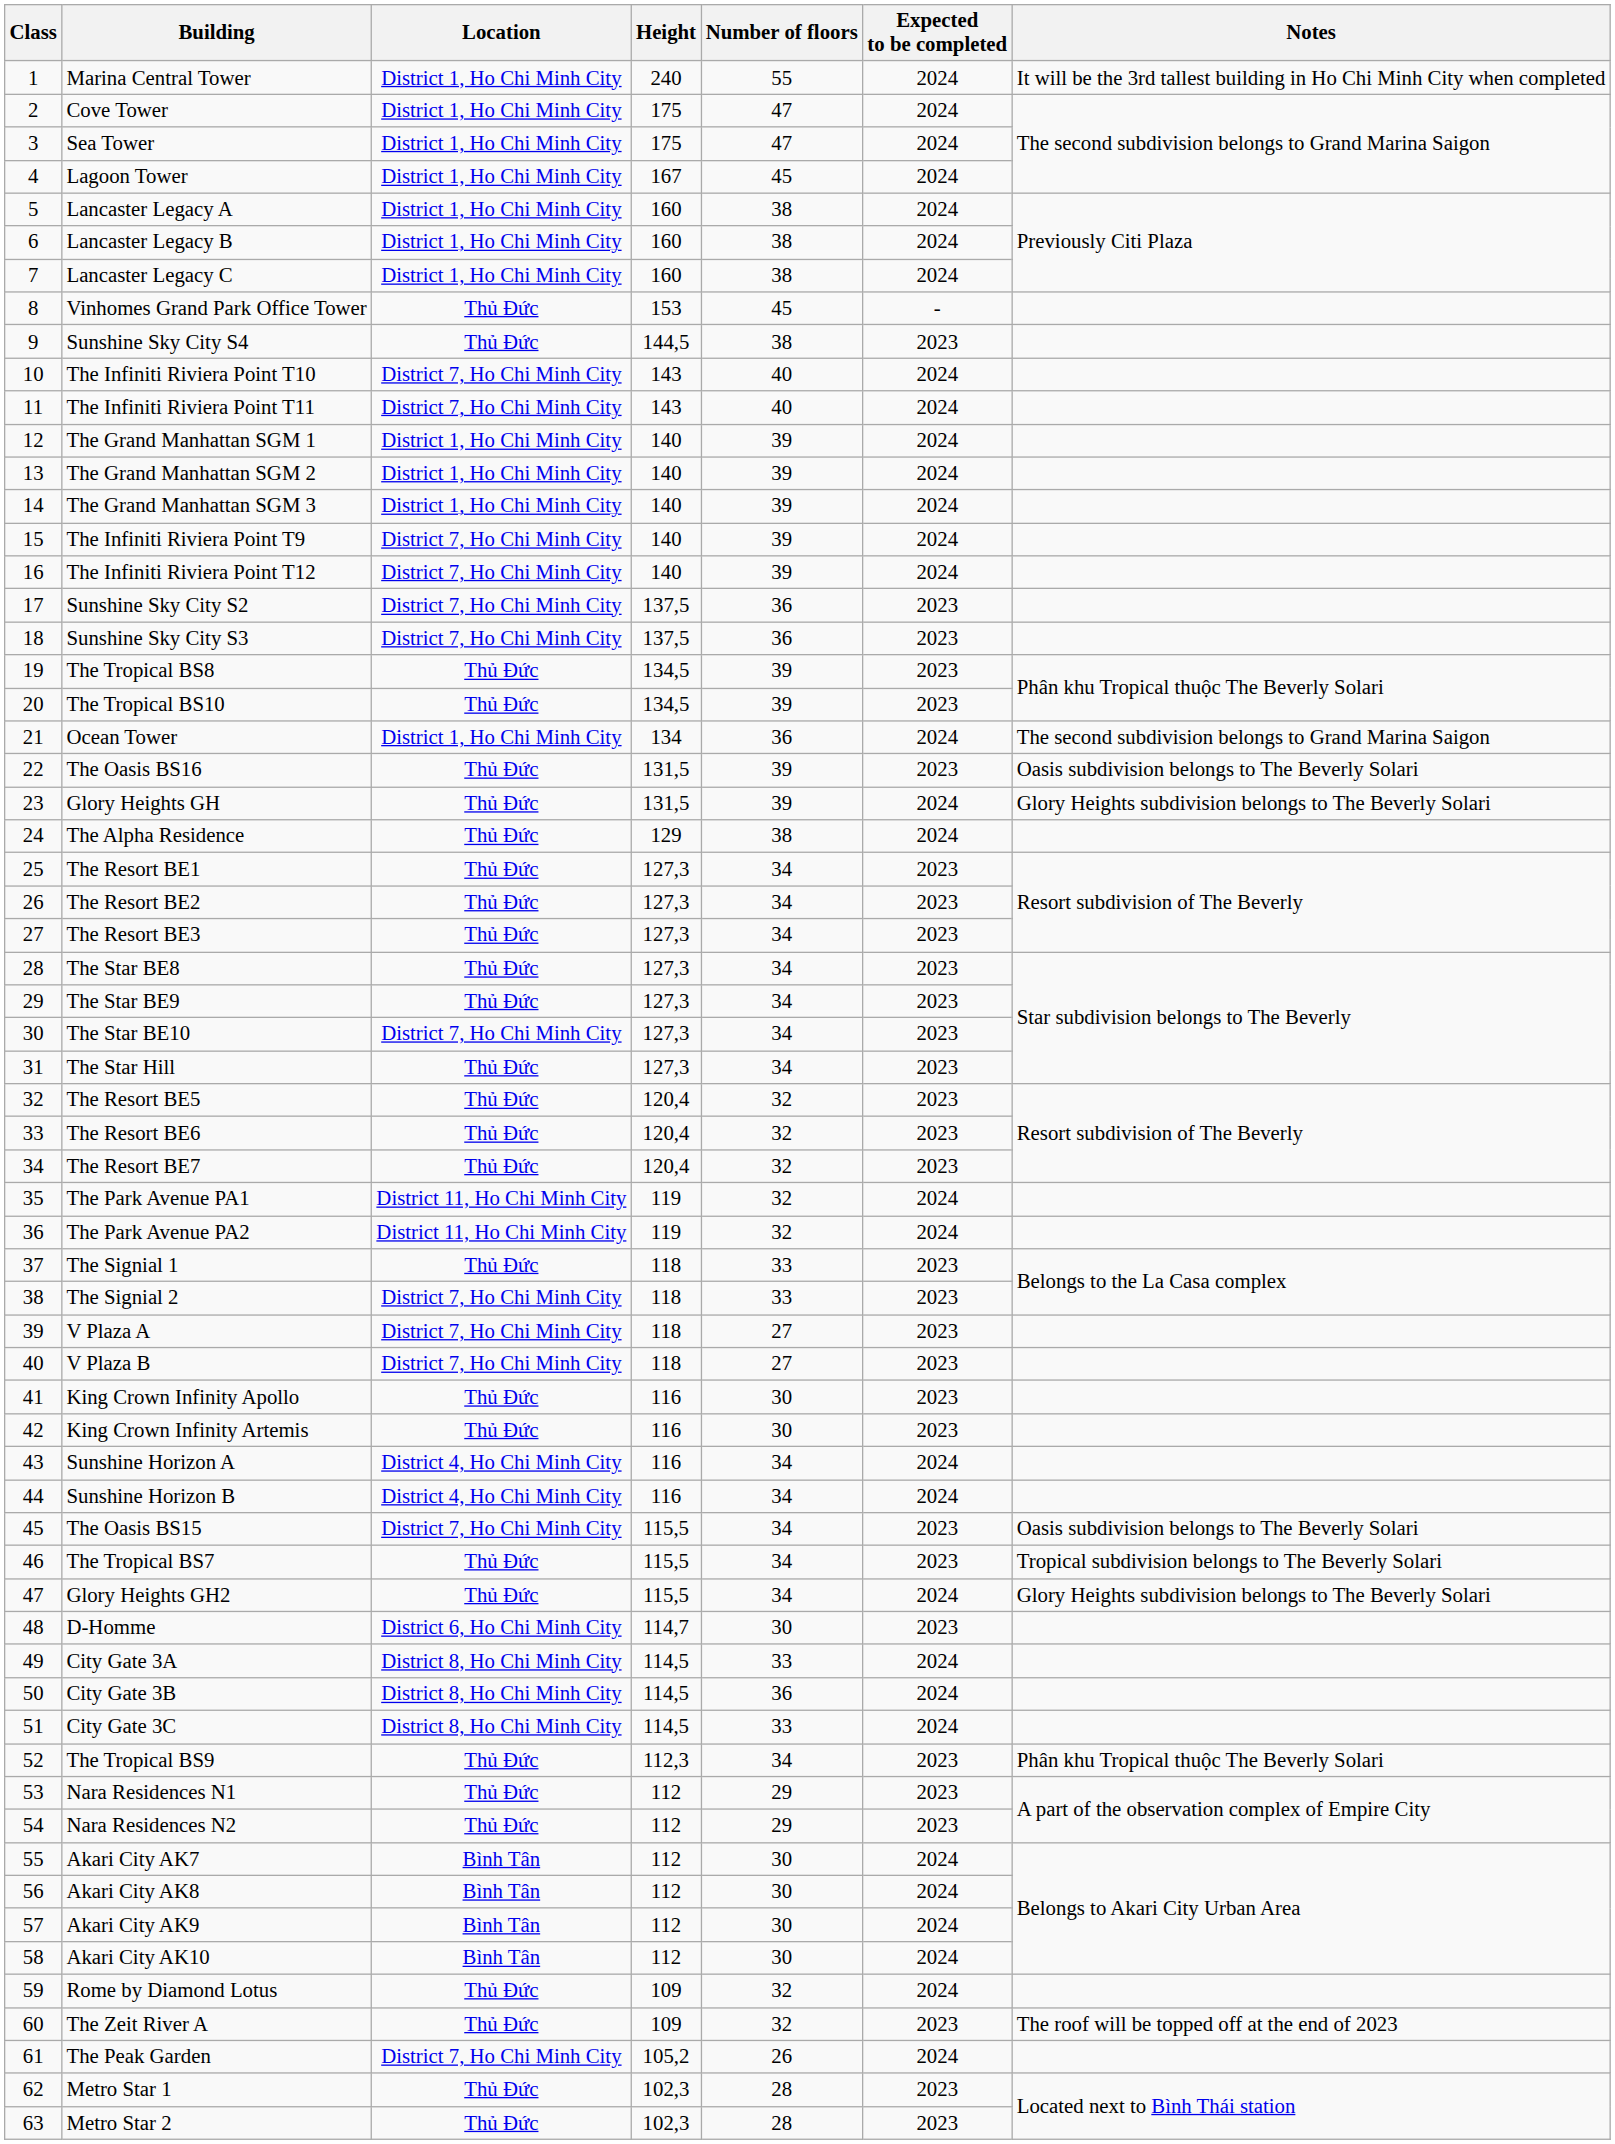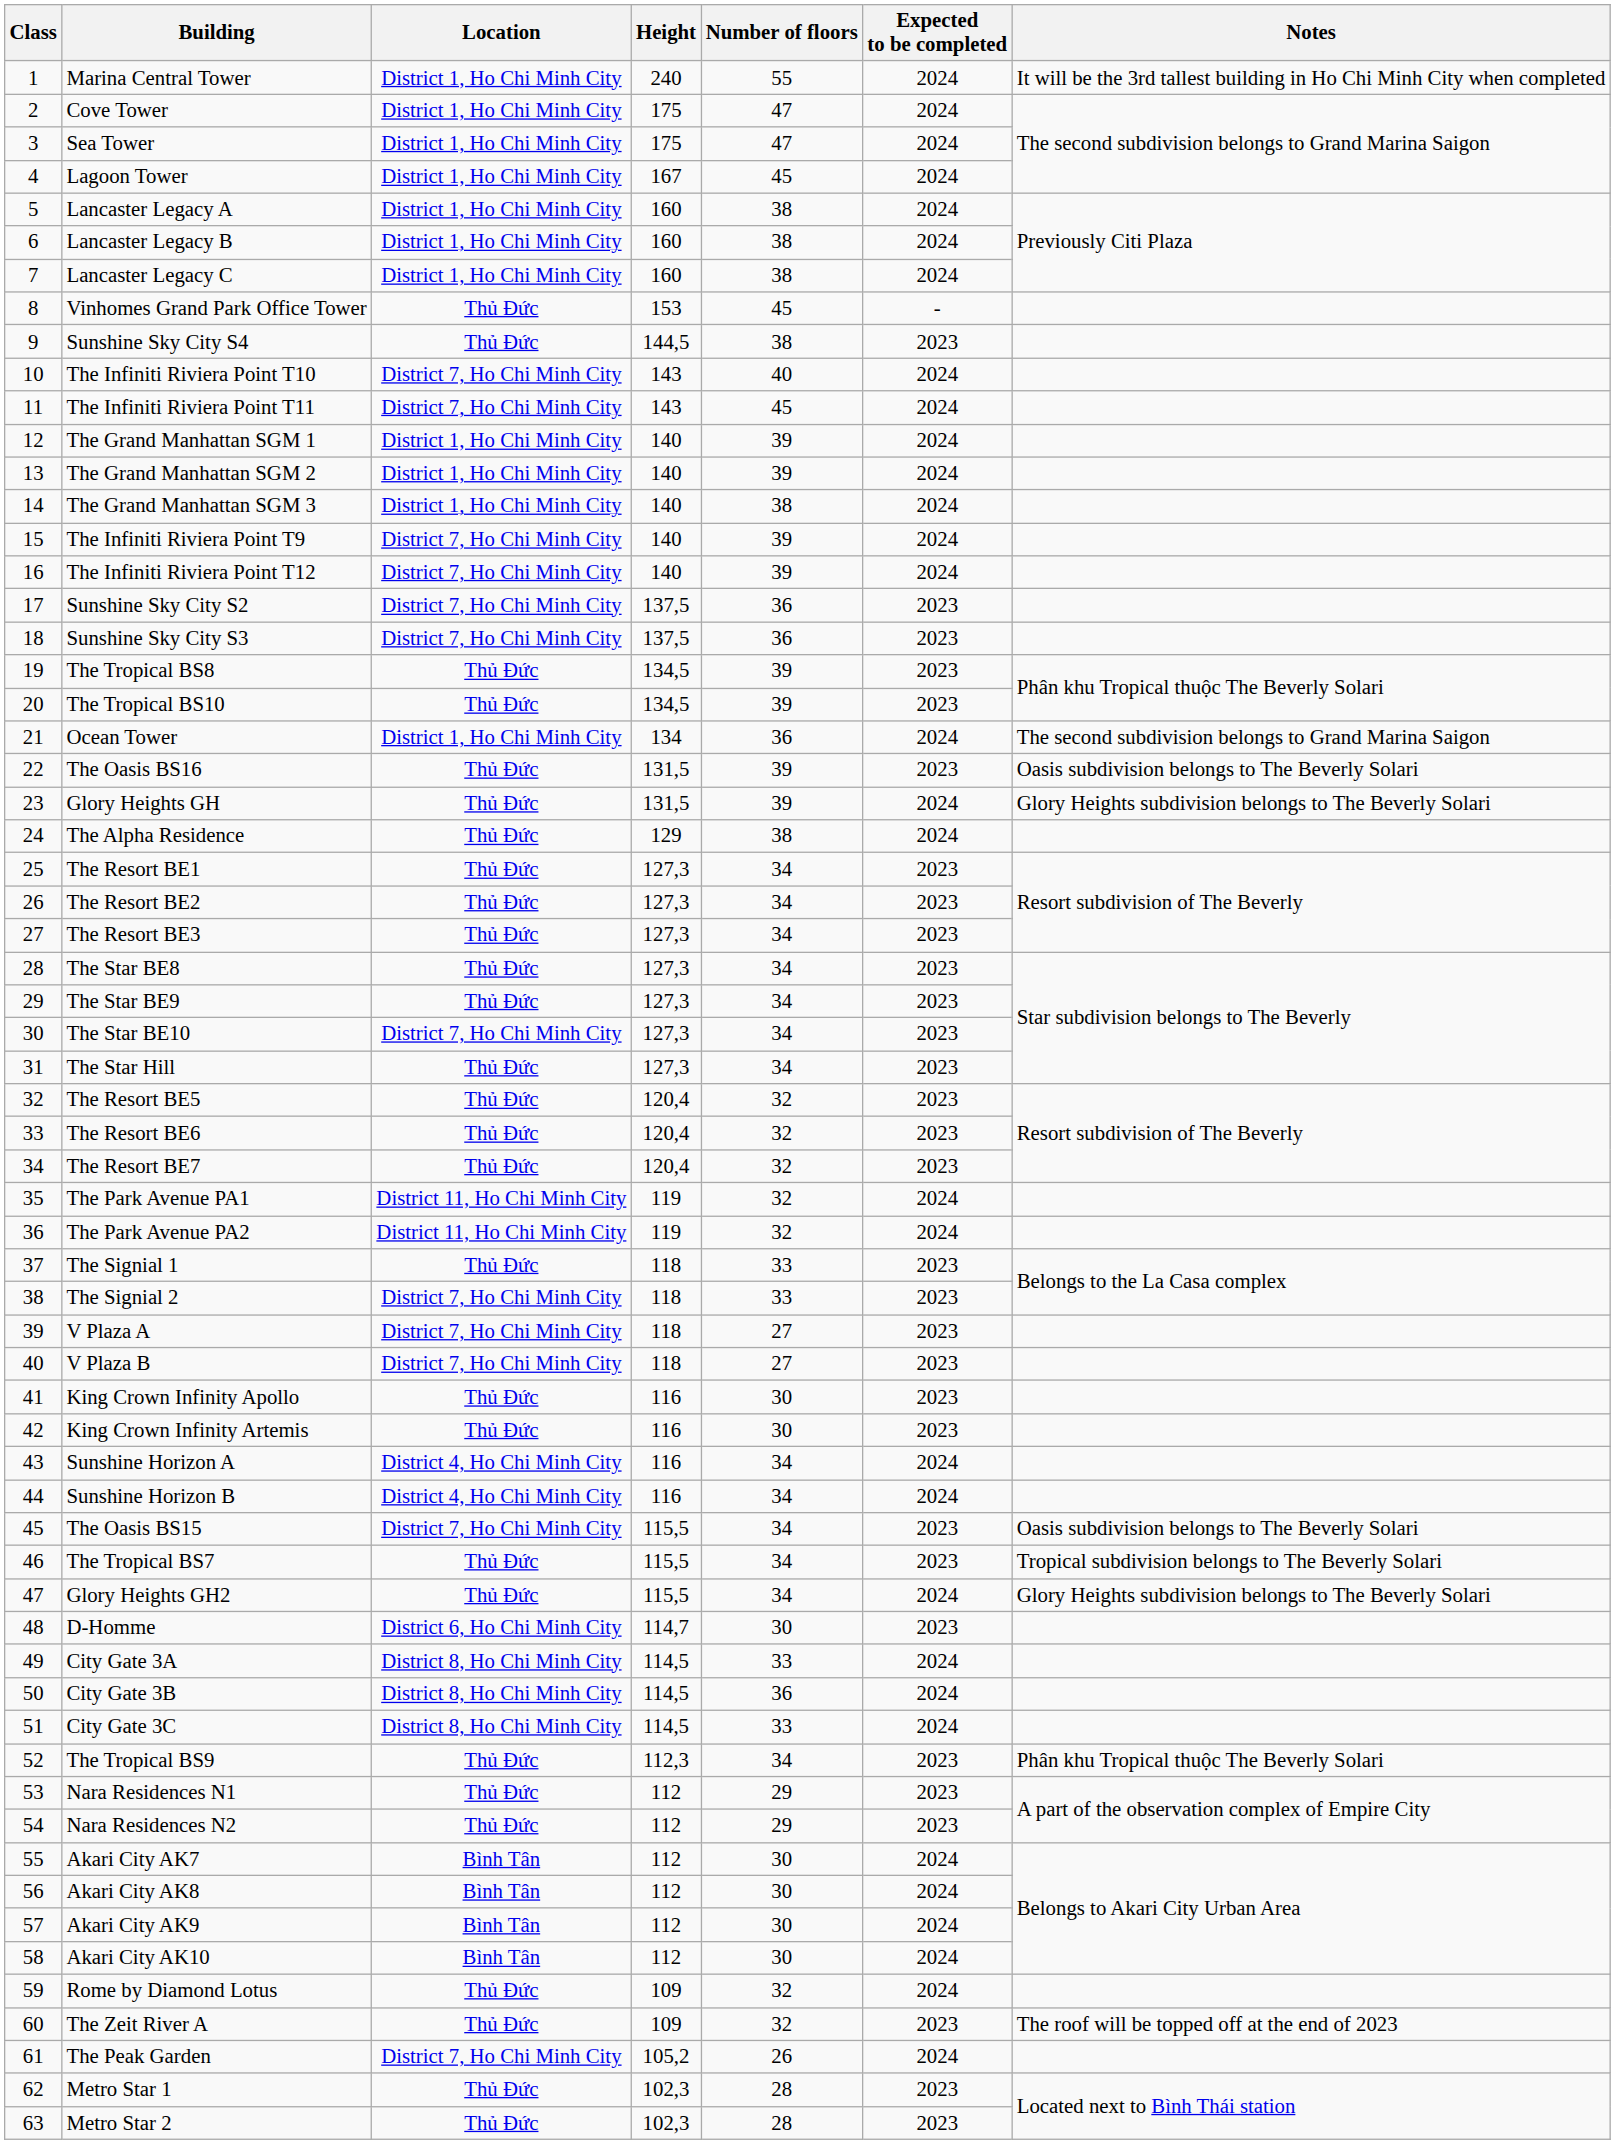The Infiniti Riviera Point T11 | Number of floors: 40 -> 45
The Grand Manhattan SGM 3 | Number of floors: 39 -> 38
